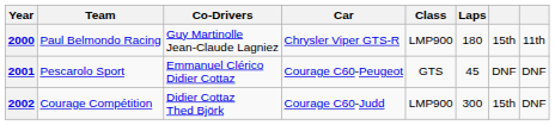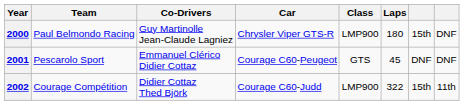2000 | column 8: 11th -> DNF
2002 | Laps: 300 -> 322
2002 | column 8: DNF -> 11th
